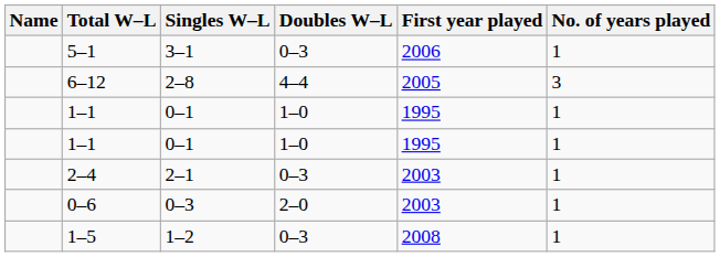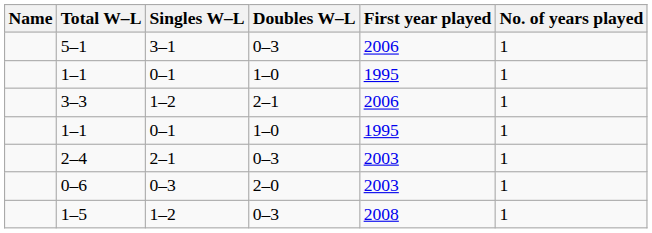- row: 6–12 | 2–8 | 4–4 | 2005 | 3
+ row: 3–3 | 1–2 | 2–1 | 2006 | 1
